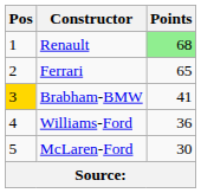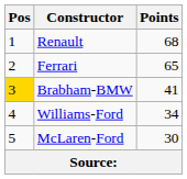Renault | Points: lightgreen background -> no background
Williams-Ford | Points: 36 -> 34
